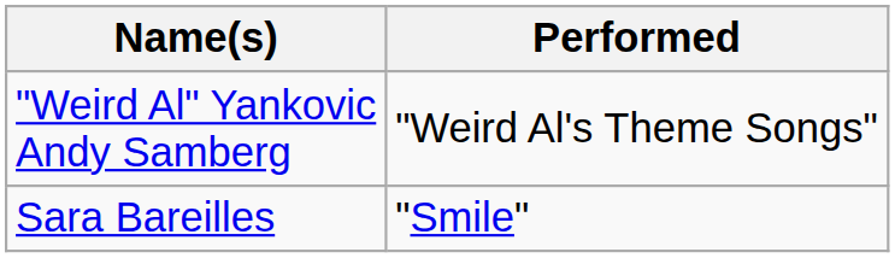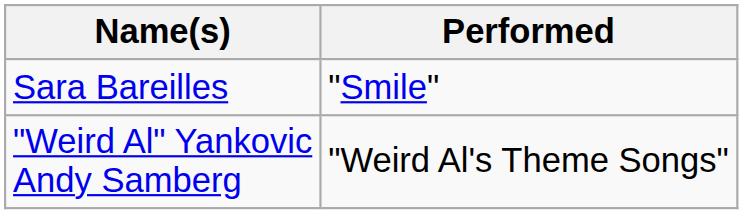rows swapped: "Weird Al" Yankovic Andy Samberg <-> Sara Bareilles
